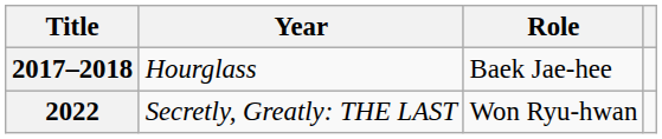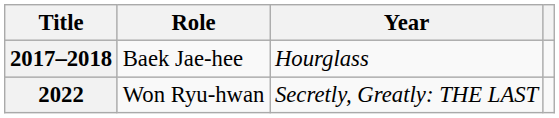columns swapped: Year <-> Role
